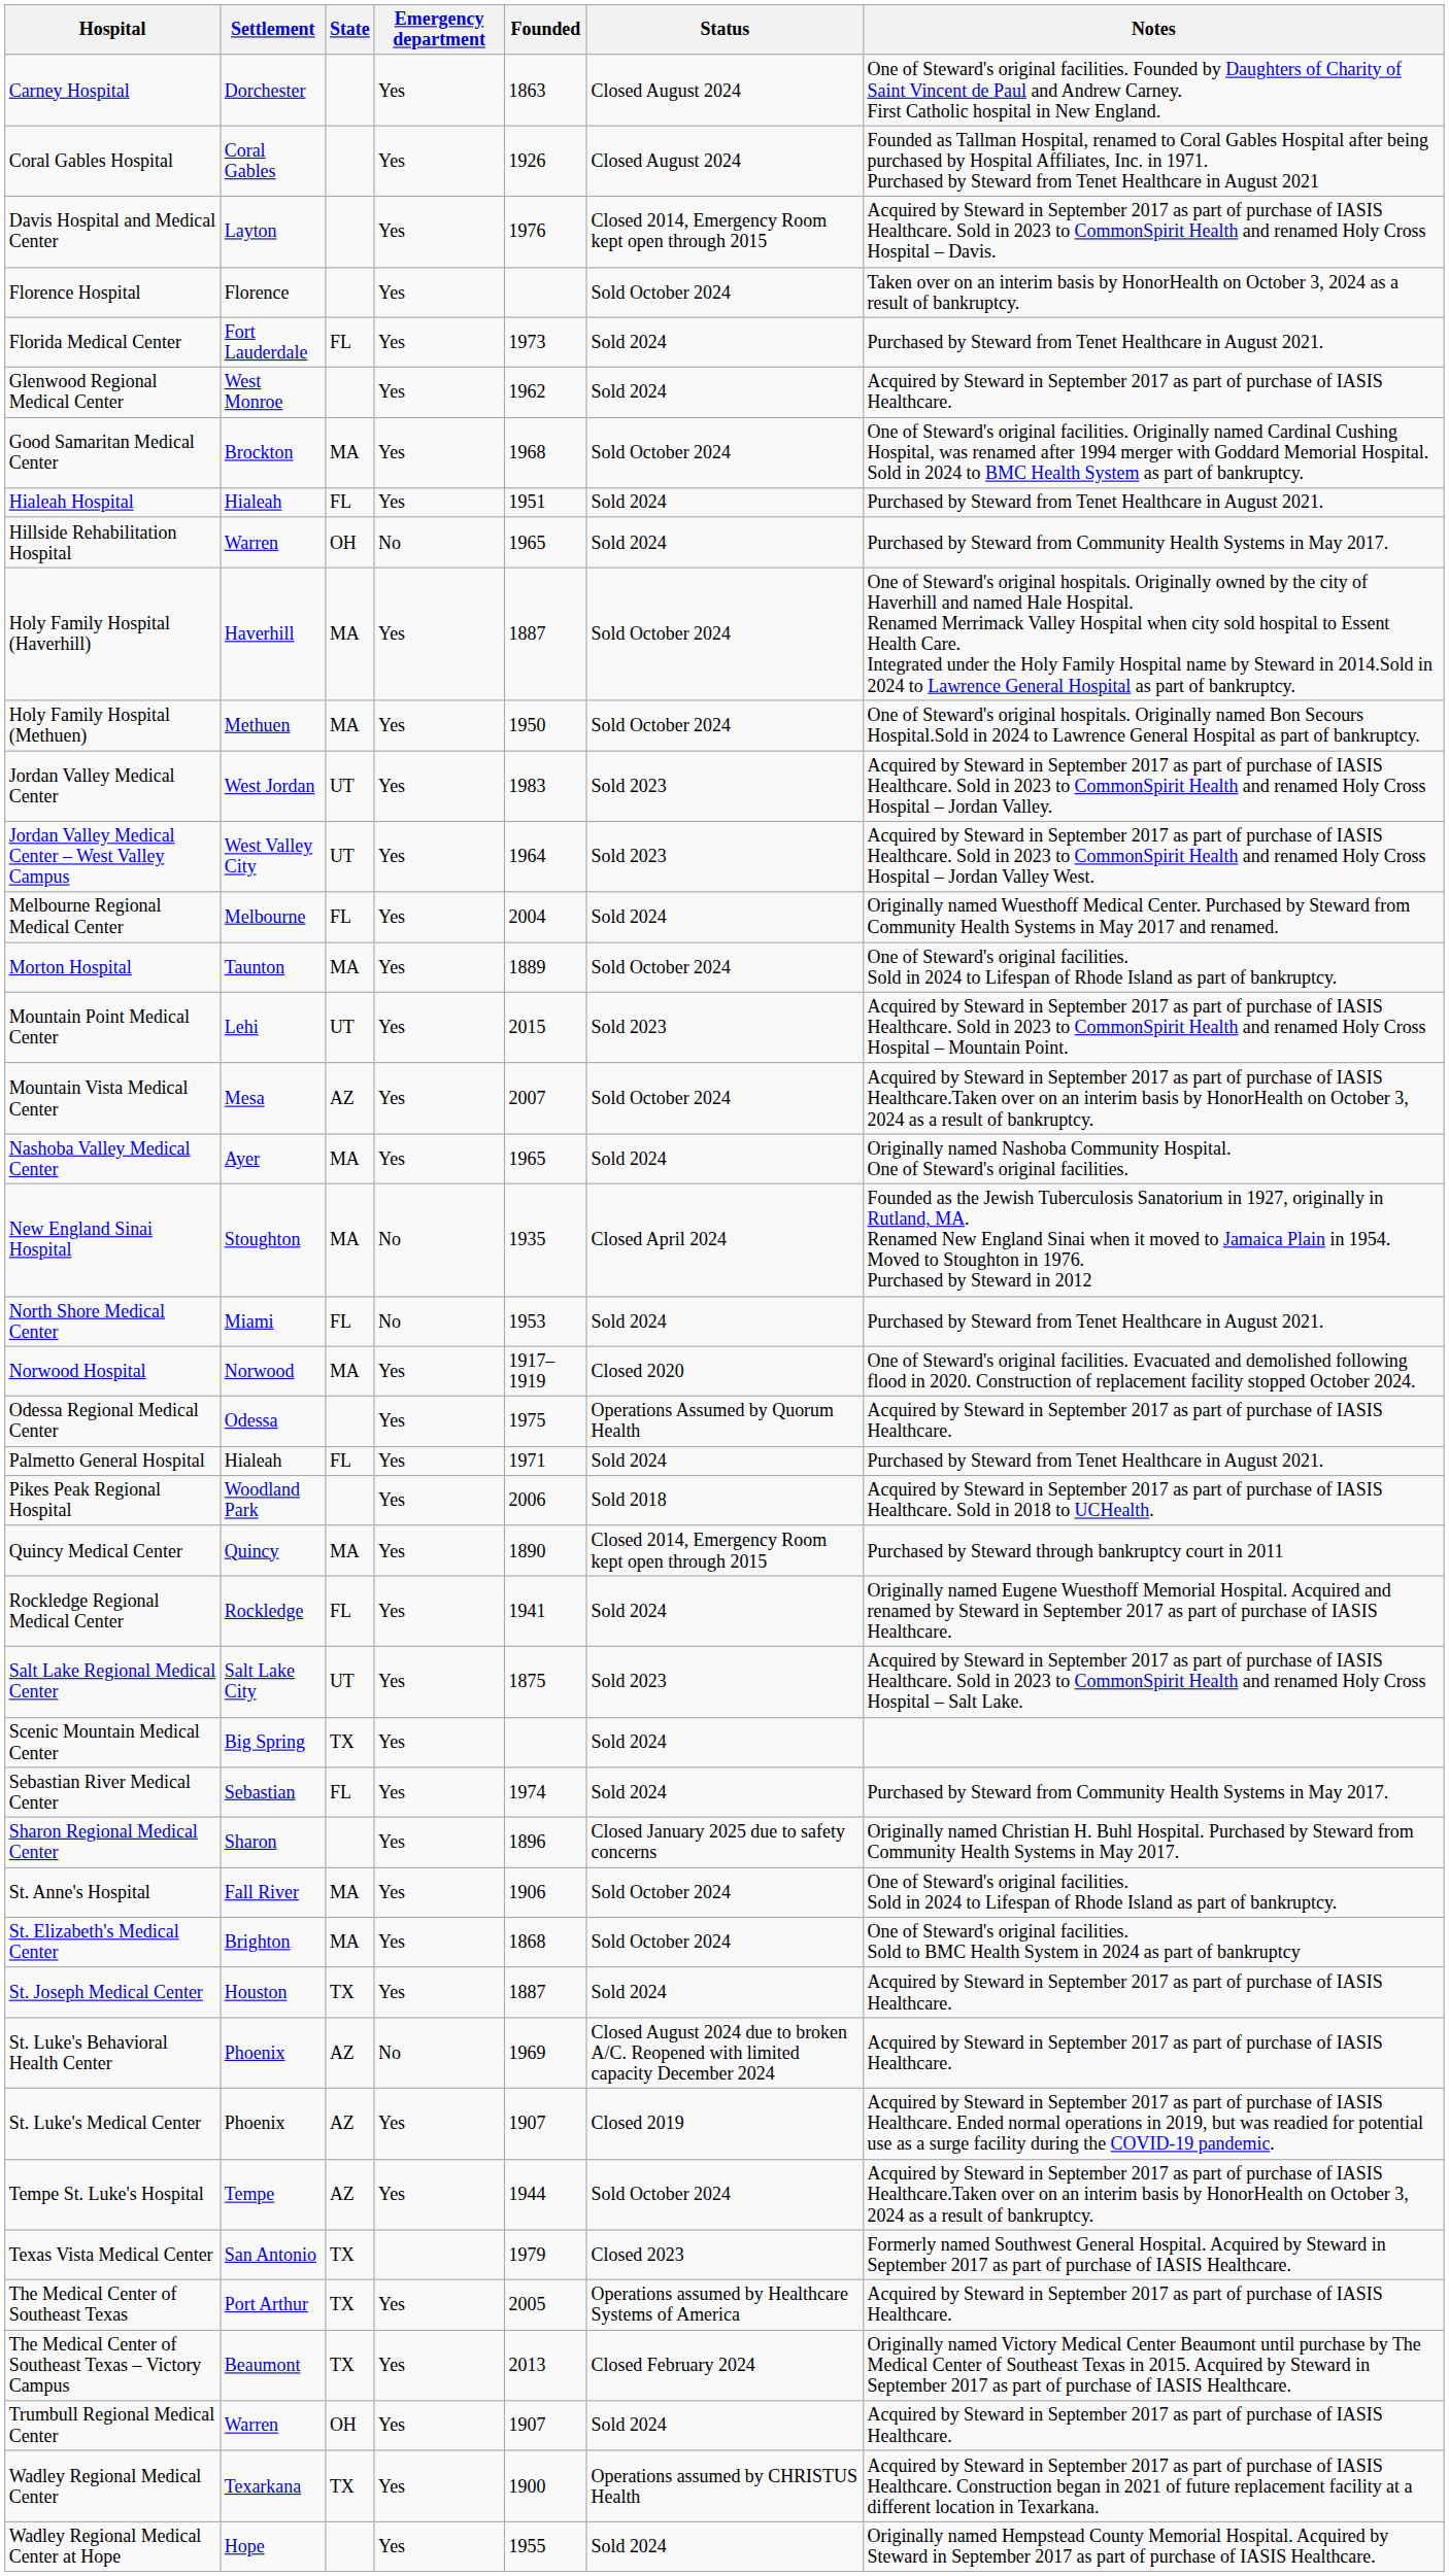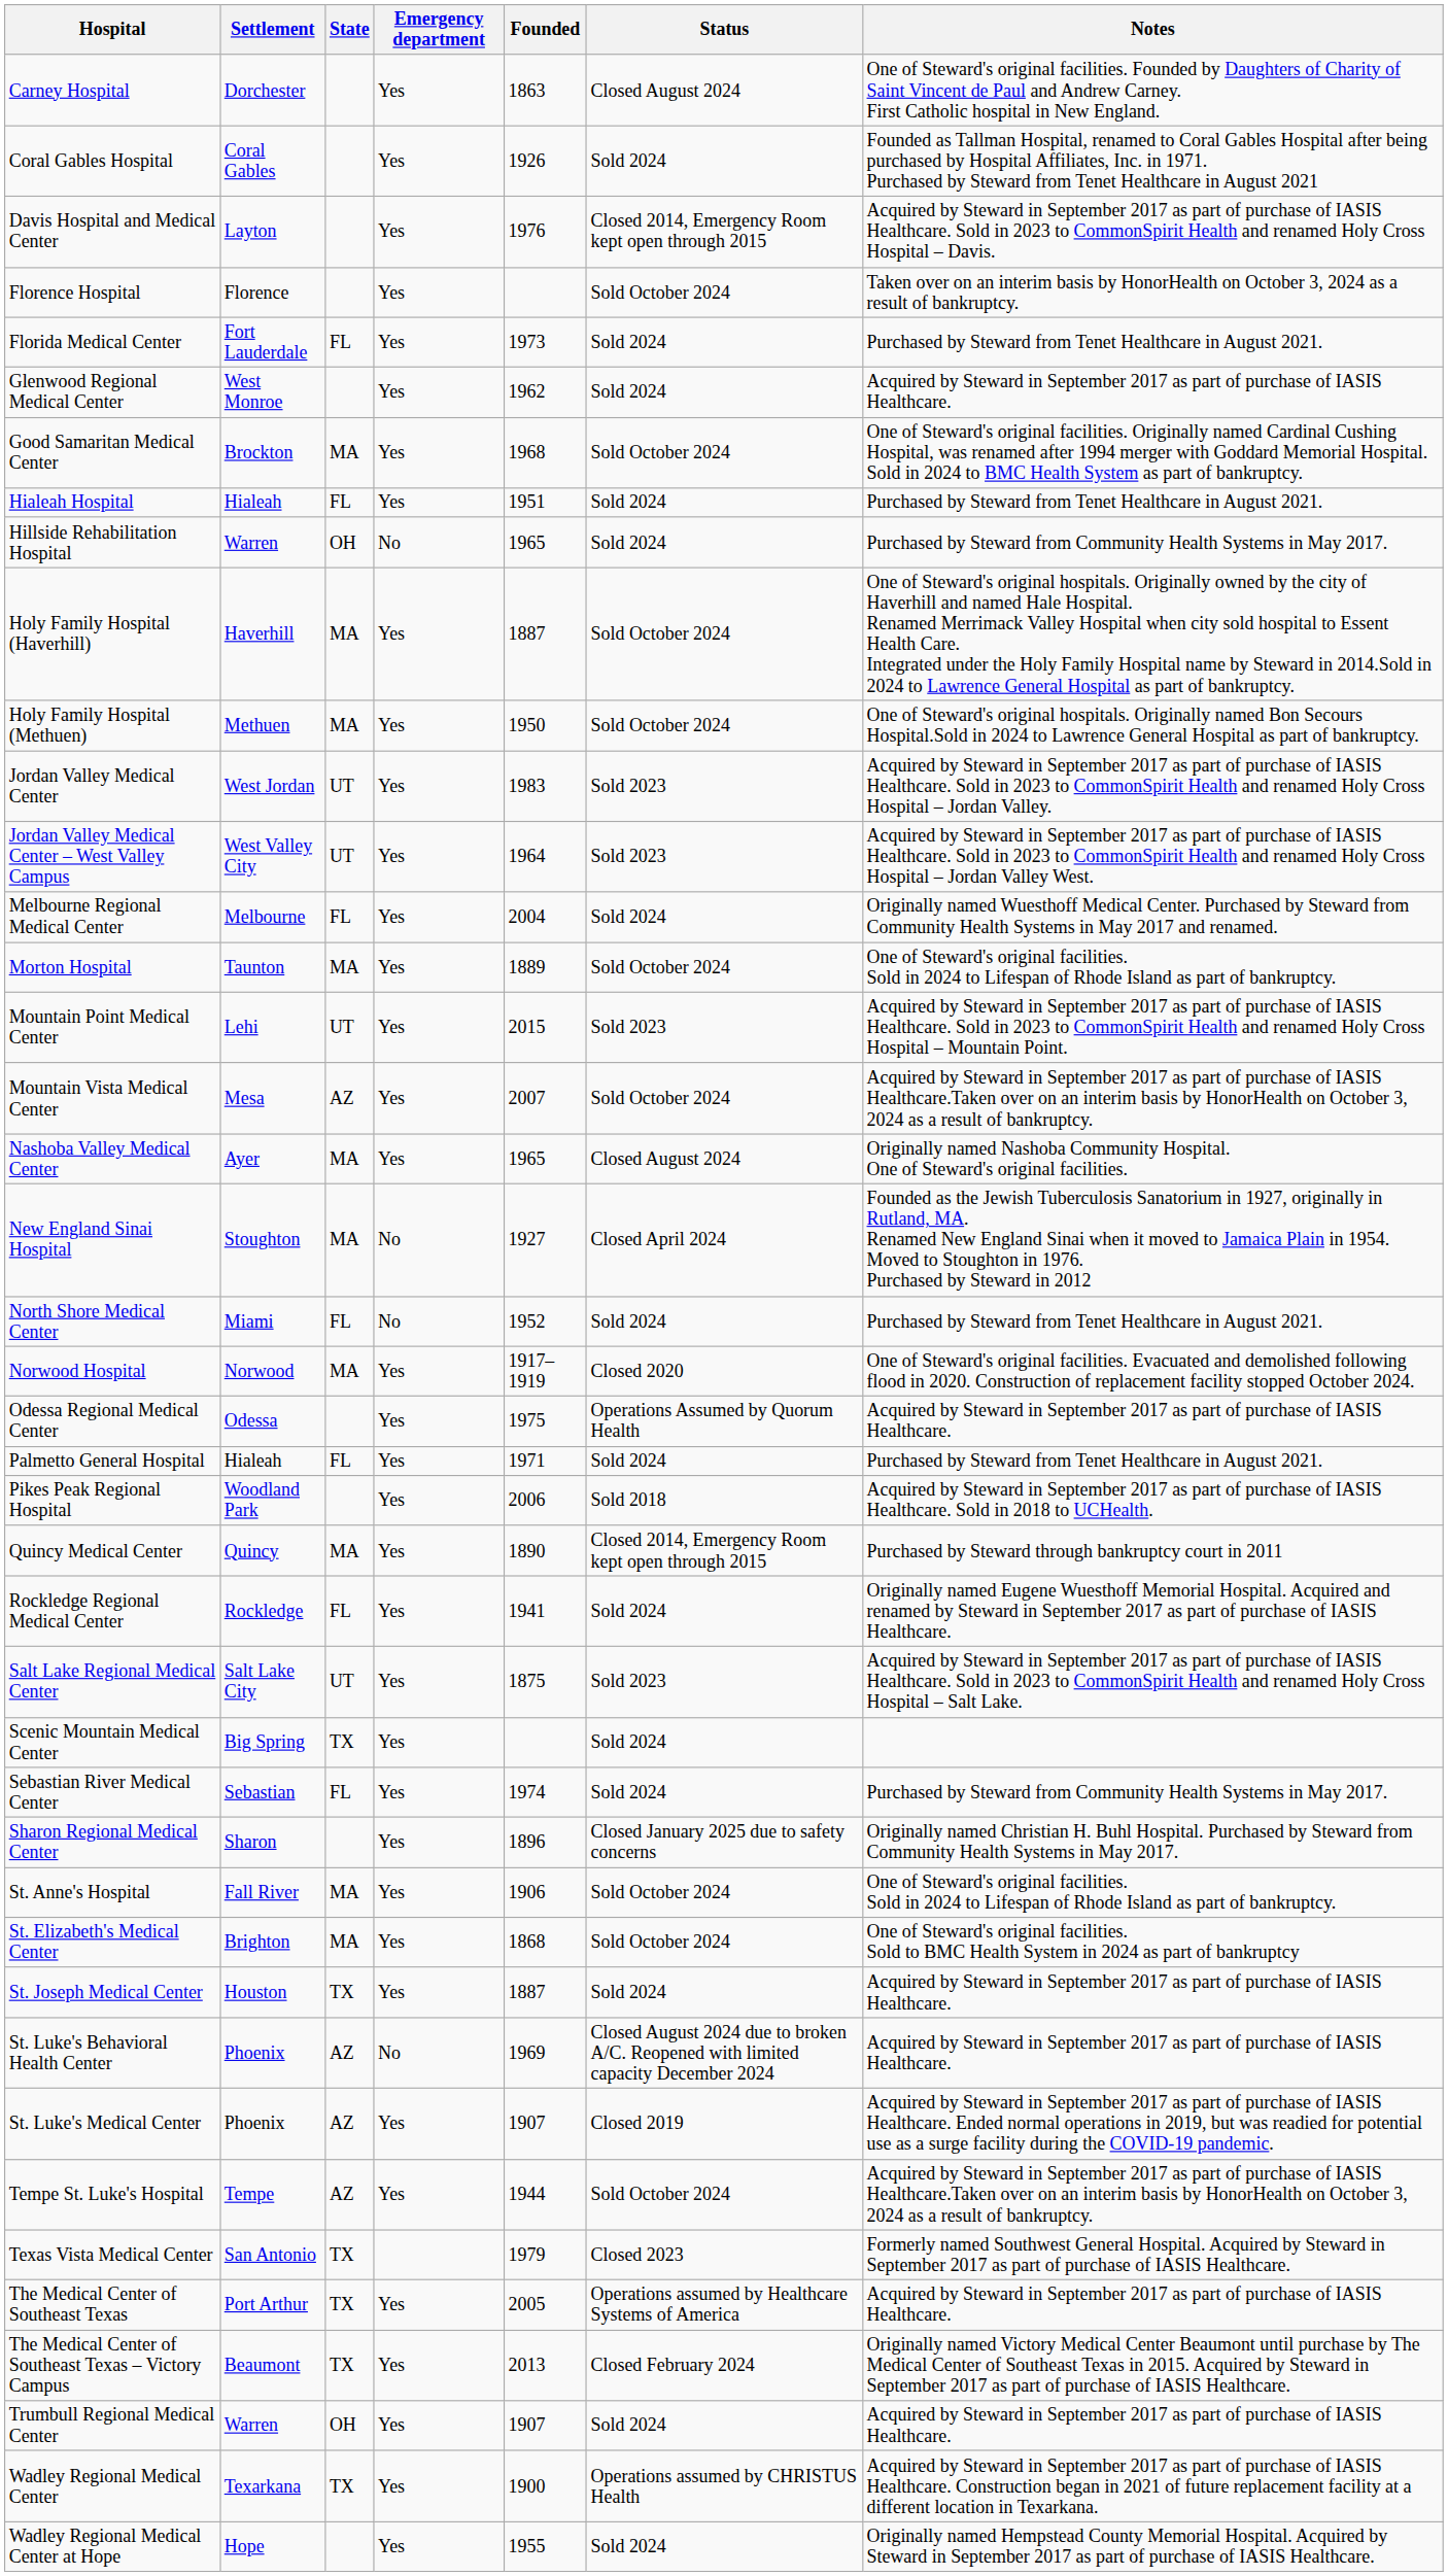Coral Gables Hospital | Status: Closed August 2024 -> Sold 2024
Nashoba Valley Medical Center | Status: Sold 2024 -> Closed August 2024
New England Sinai Hospital | Founded: 1935 -> 1927
North Shore Medical Center | Founded: 1953 -> 1952
